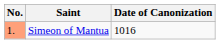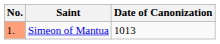Simeon of Mantua | Date of Canonization: 1016 -> 1013
